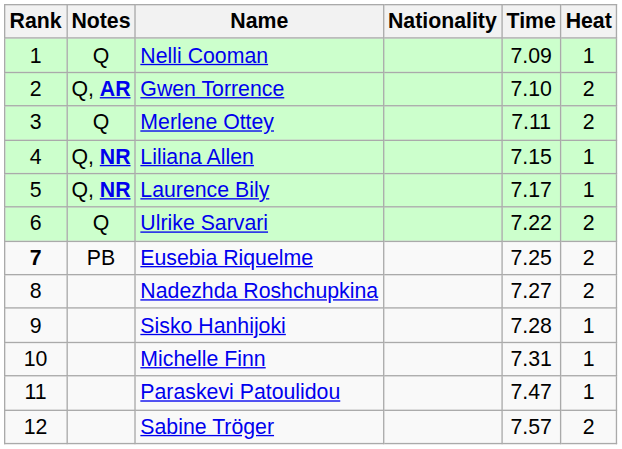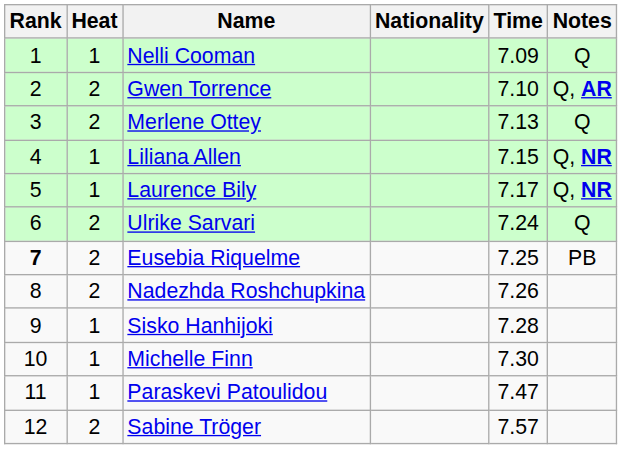columns swapped: Heat <-> Notes
Merlene Ottey | Time: 7.11 -> 7.13
Ulrike Sarvari | Time: 7.22 -> 7.24
Nadezhda Roshchupkina | Time: 7.27 -> 7.26
Michelle Finn | Time: 7.31 -> 7.30
